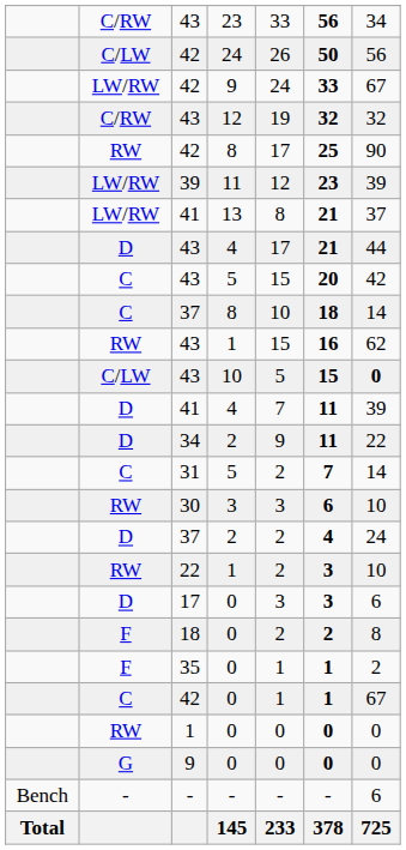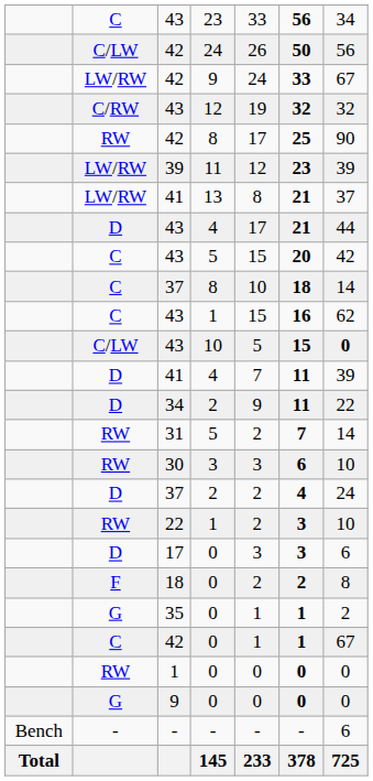43 / 23 | column 2: C/RW -> C
43 / 1 | column 2: RW -> C
31 | column 2: C -> RW
35 | column 2: F -> G
